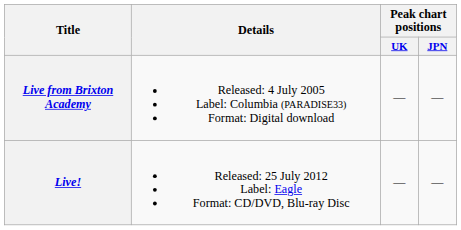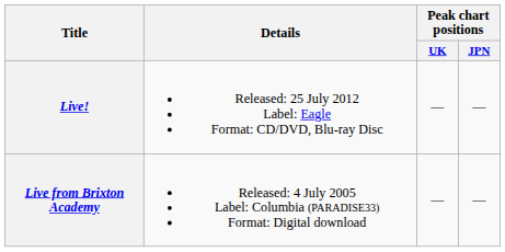rows swapped: Live from Brixton Academy <-> Live!
